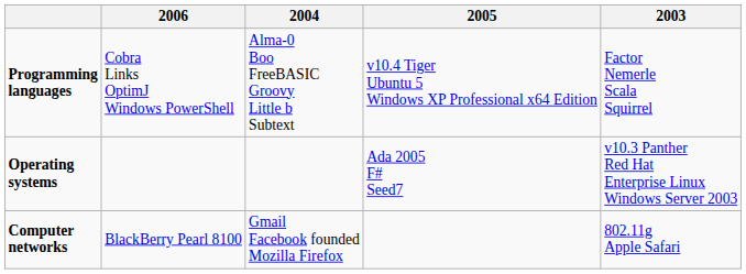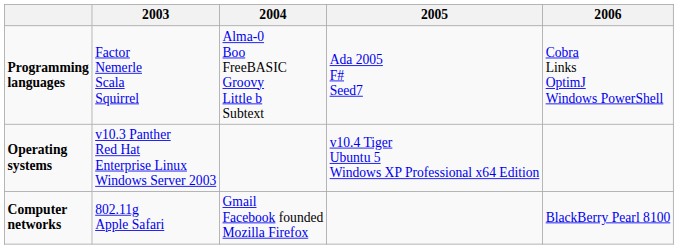columns swapped: 2003 <-> 2006
Programming languages | 2005: v10.4 Tiger Ubuntu 5 Windows XP Professional x64 Edition -> Ada 2005 F# Seed7
Operating systems | 2005: Ada 2005 F# Seed7 -> v10.4 Tiger Ubuntu 5 Windows XP Professional x64 Edition
